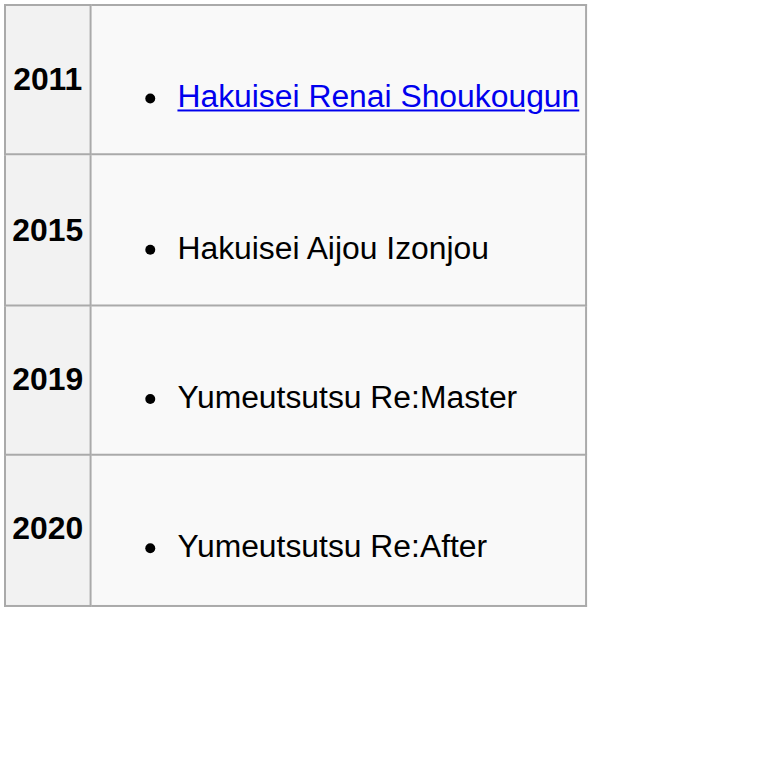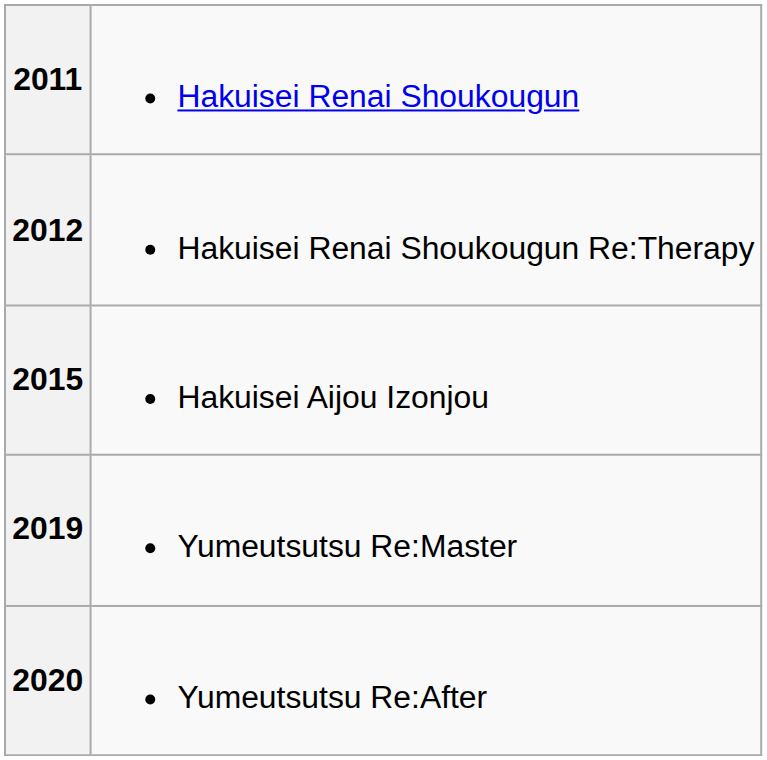+ row: 2012 | Hakuisei Renai Shoukougun Re:Therapy
